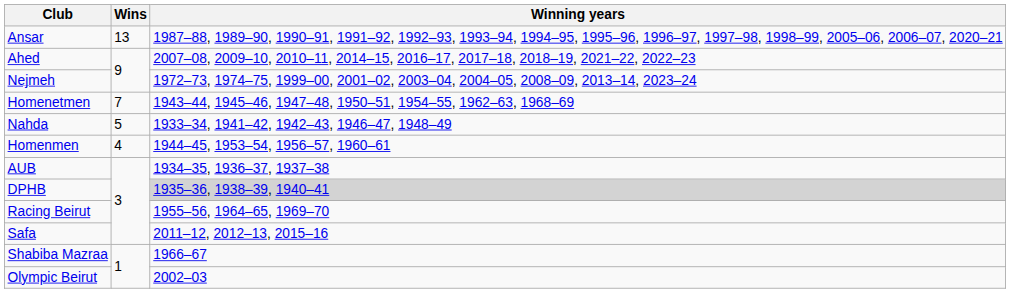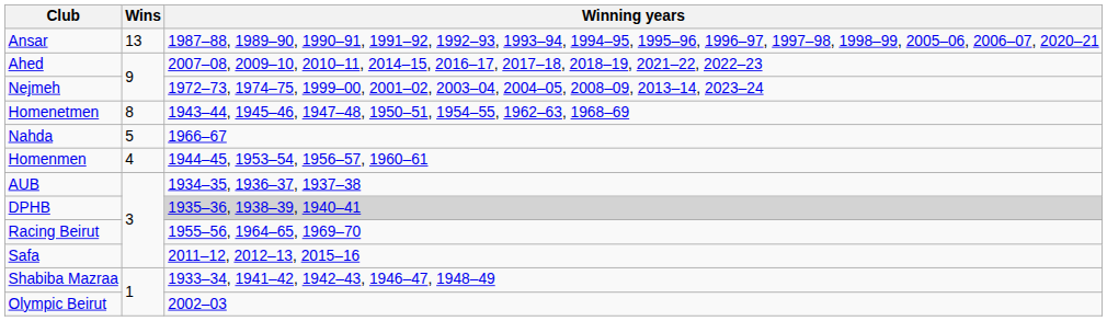Homenetmen | Wins: 7 -> 8
Nahda | Winning years: 1933–34, 1941–42, 1942–43, 1946–47, 1948–49 -> 1966–67
Shabiba Mazraa | Winning years: 1966–67 -> 1933–34, 1941–42, 1942–43, 1946–47, 1948–49
